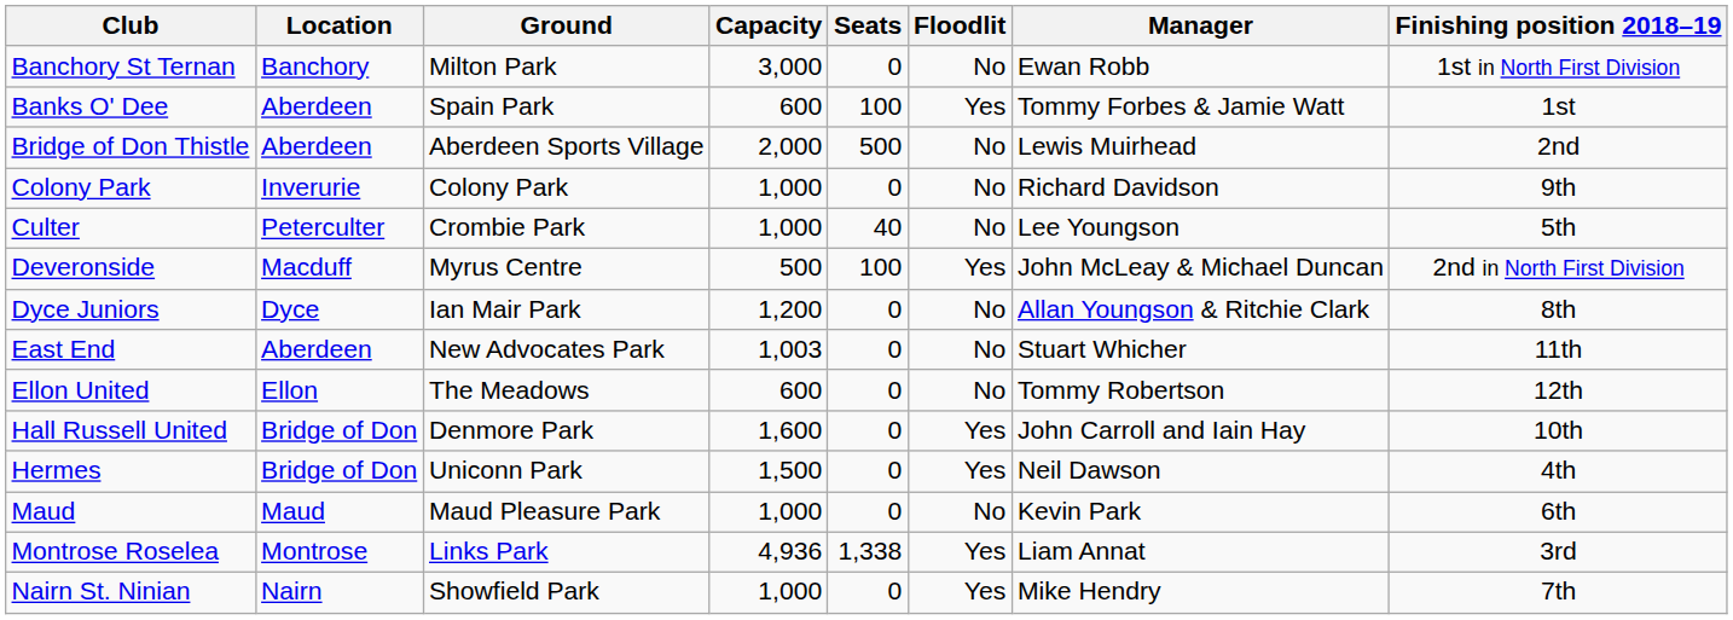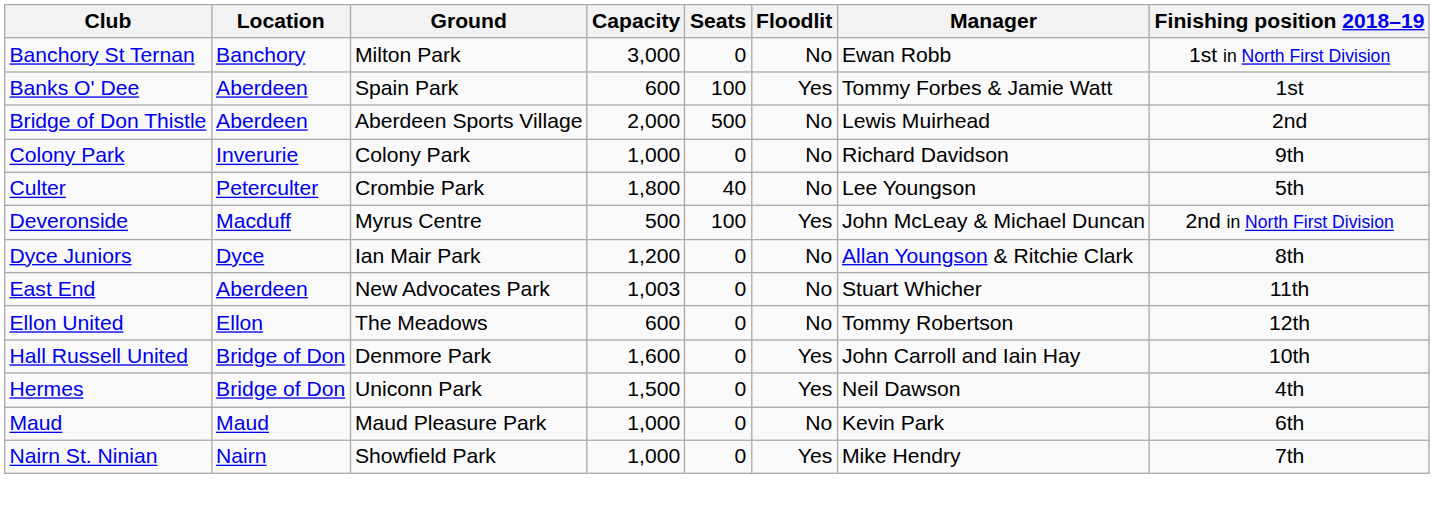Culter | Capacity: 1,000 -> 1,800
- row: Montrose Roselea | Montrose | Links Park | 4,936 | 1,338 | Yes | Liam Annat | 3rd
